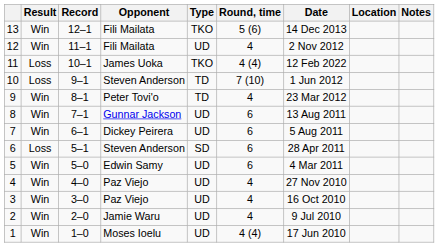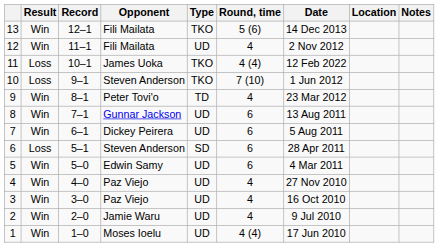10 | Type: TD -> TKO
